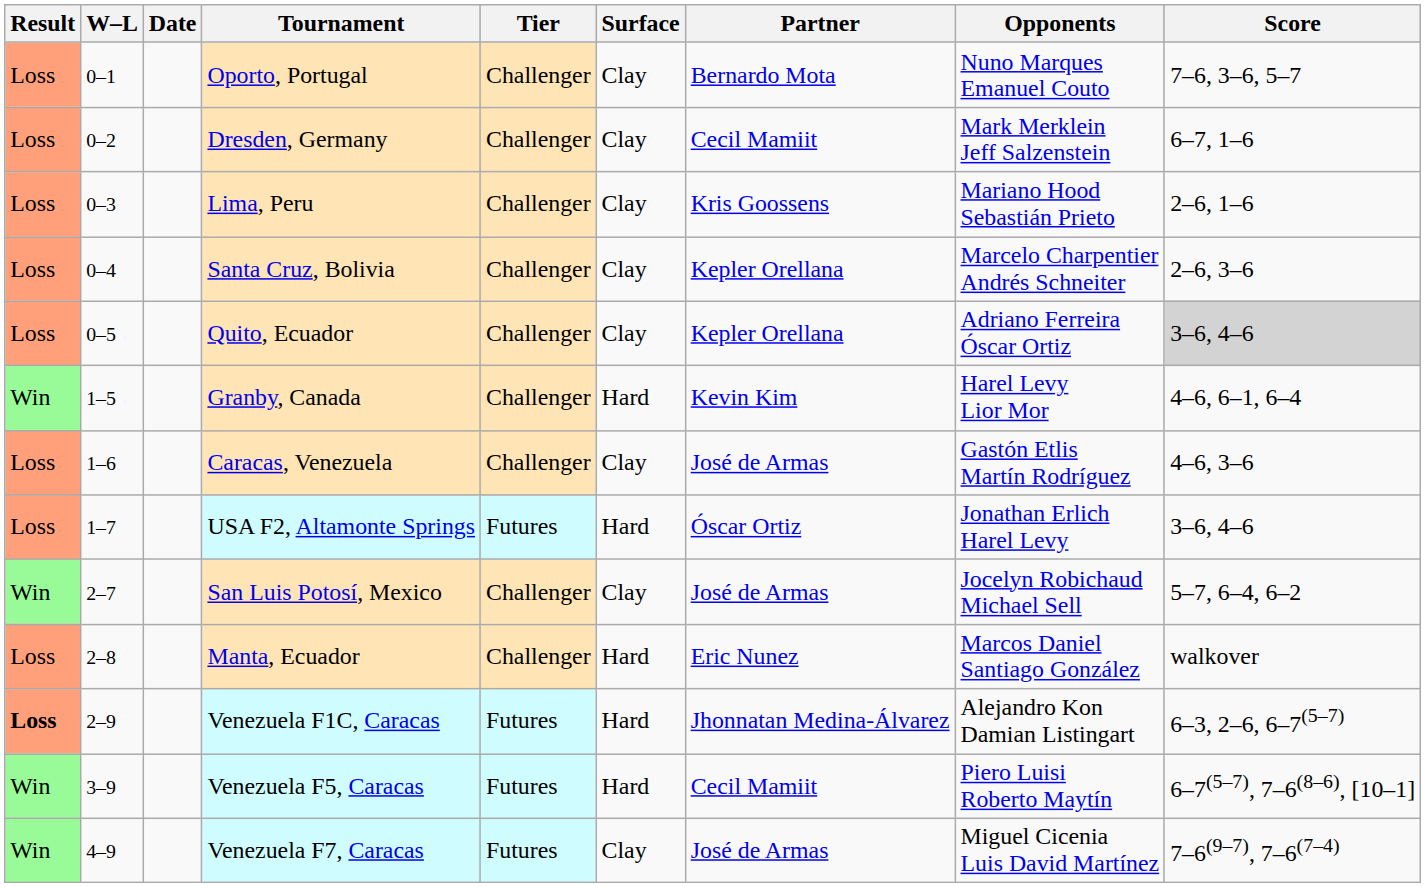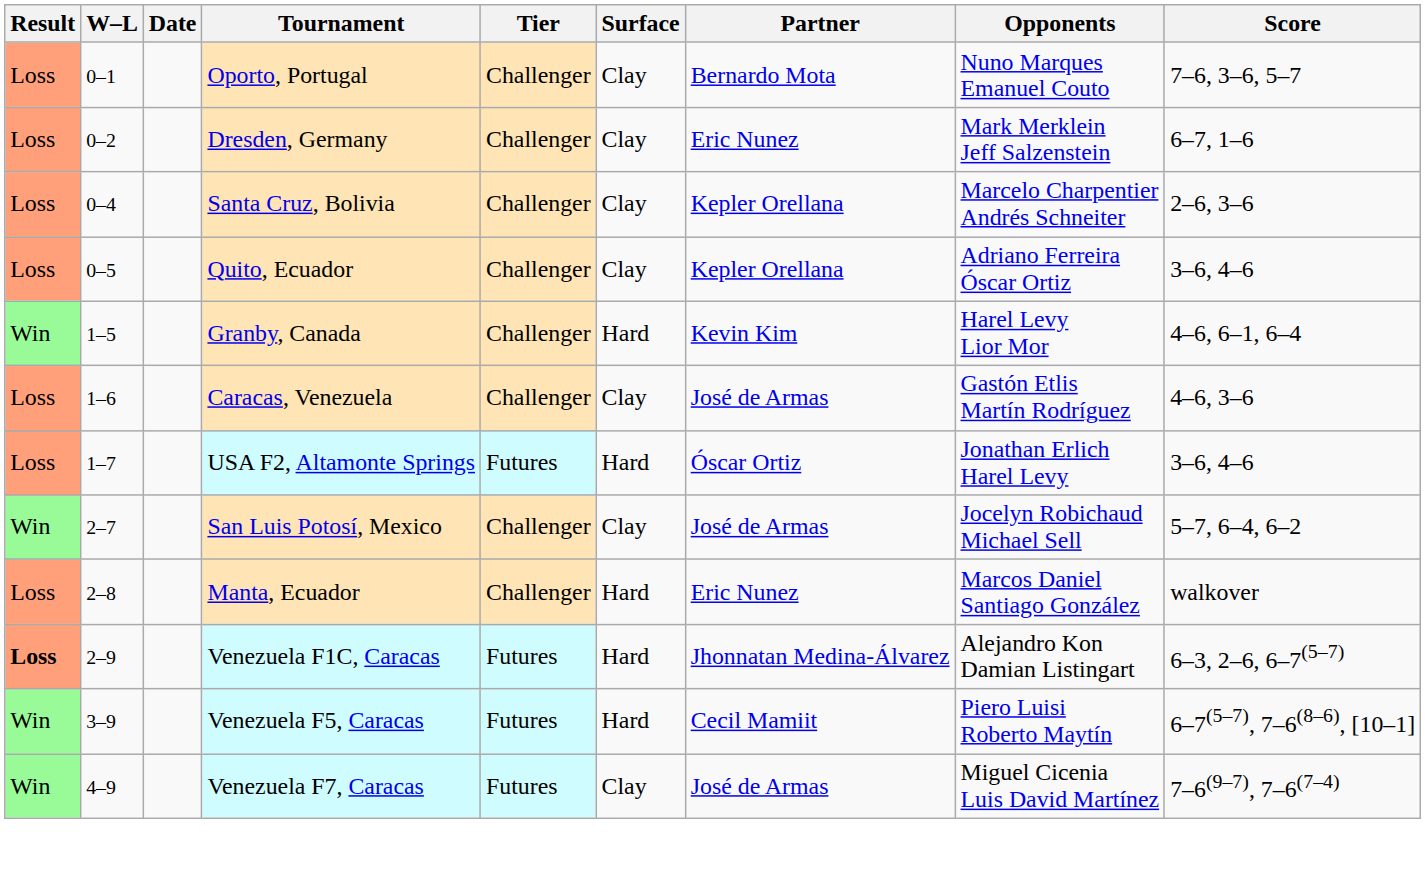Dresden, Germany | Partner: Cecil Mamiit -> Eric Nunez
- row: Loss | 0–3 | Lima, Peru | Challenger | Clay | Kris Goossens | Mariano Hood Sebastián Prieto | 2–6, 1–6
Quito, Ecuador | Score: lightgrey background -> no background
